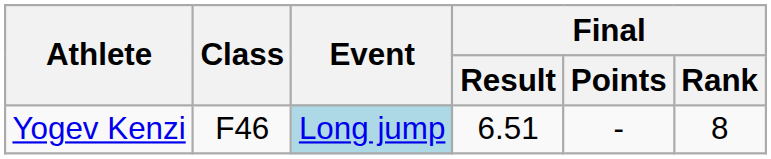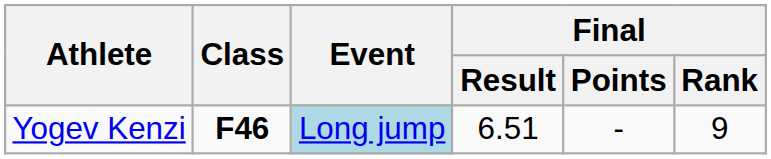Yogev Kenzi | Class: normal -> bold
Yogev Kenzi | Final / Rank: 8 -> 9
